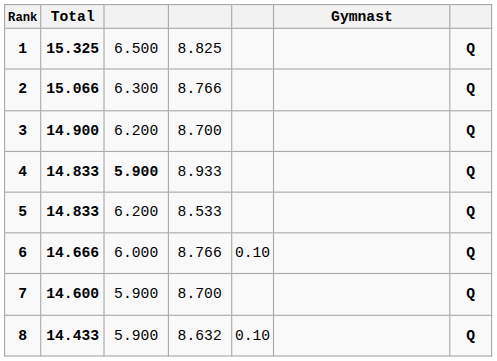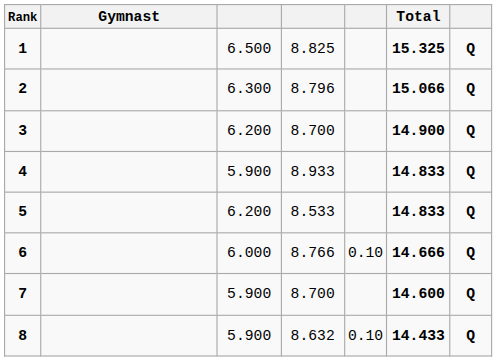columns swapped: Gymnast <-> Total
2 | column 4: 8.766 -> 8.796
4 | column 3: bold -> normal
